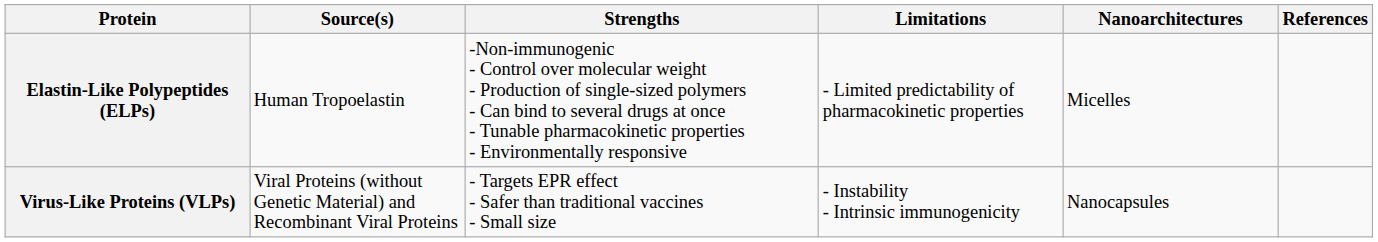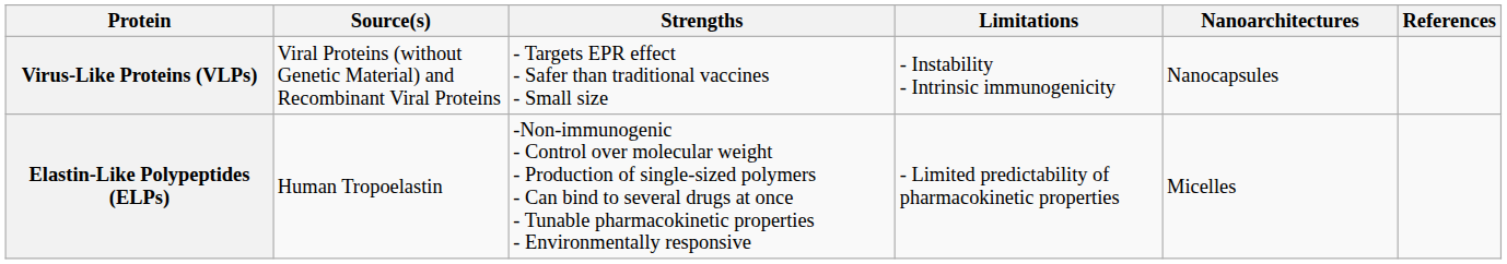rows swapped: Elastin-Like Polypeptides (ELPs) <-> Virus-Like Proteins (VLPs)
